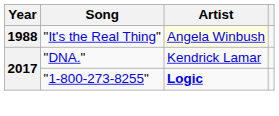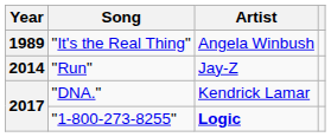"It's the Real Thing" | Year: 1988 -> 1989
"It's the Real Thing" | Artist: lightyellow background -> no background
+ row: 2014 | "Run" | Jay-Z
